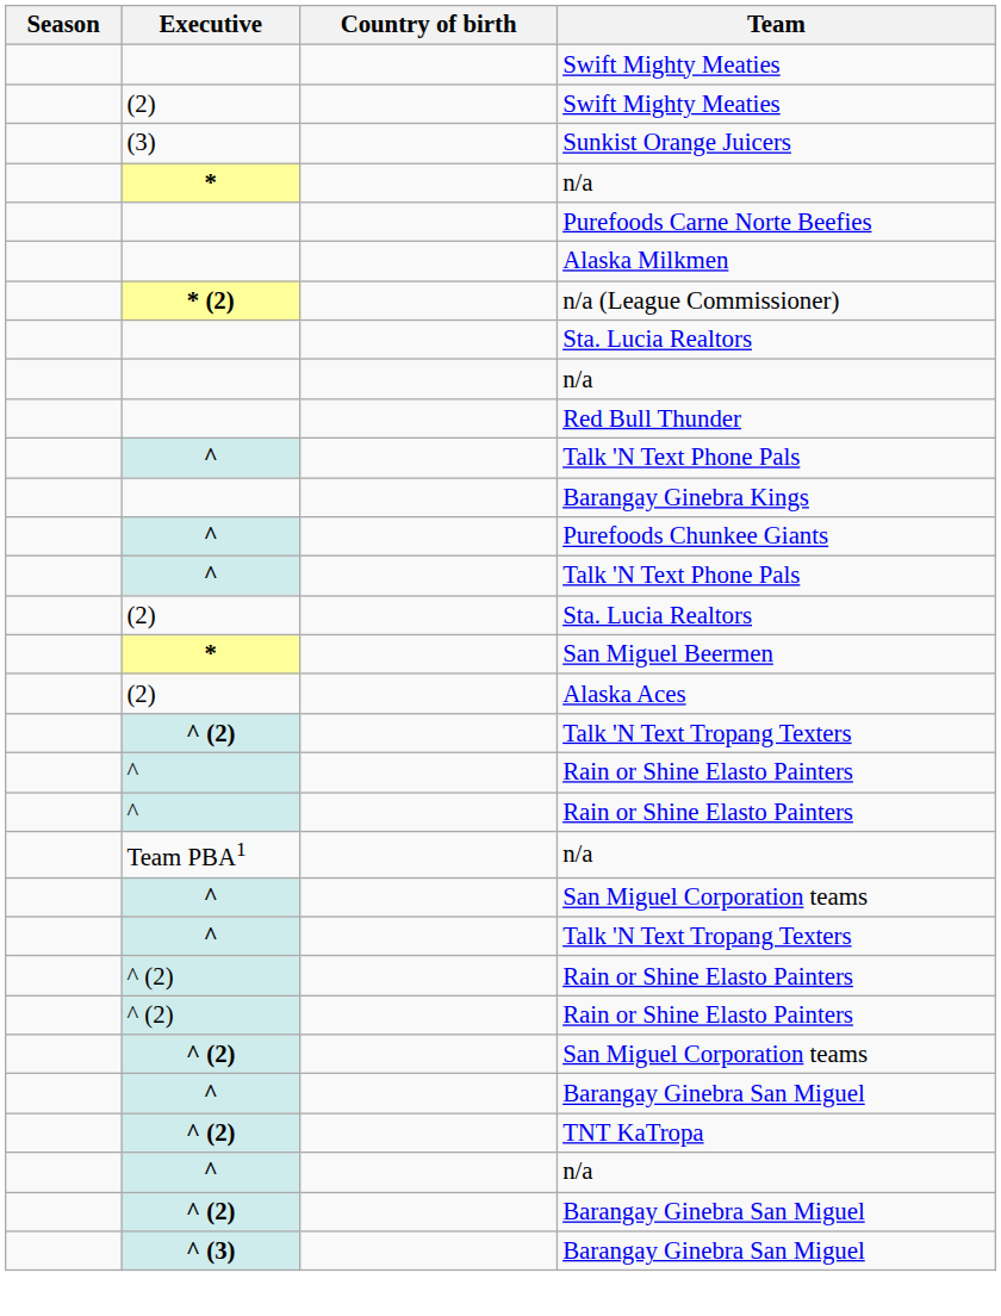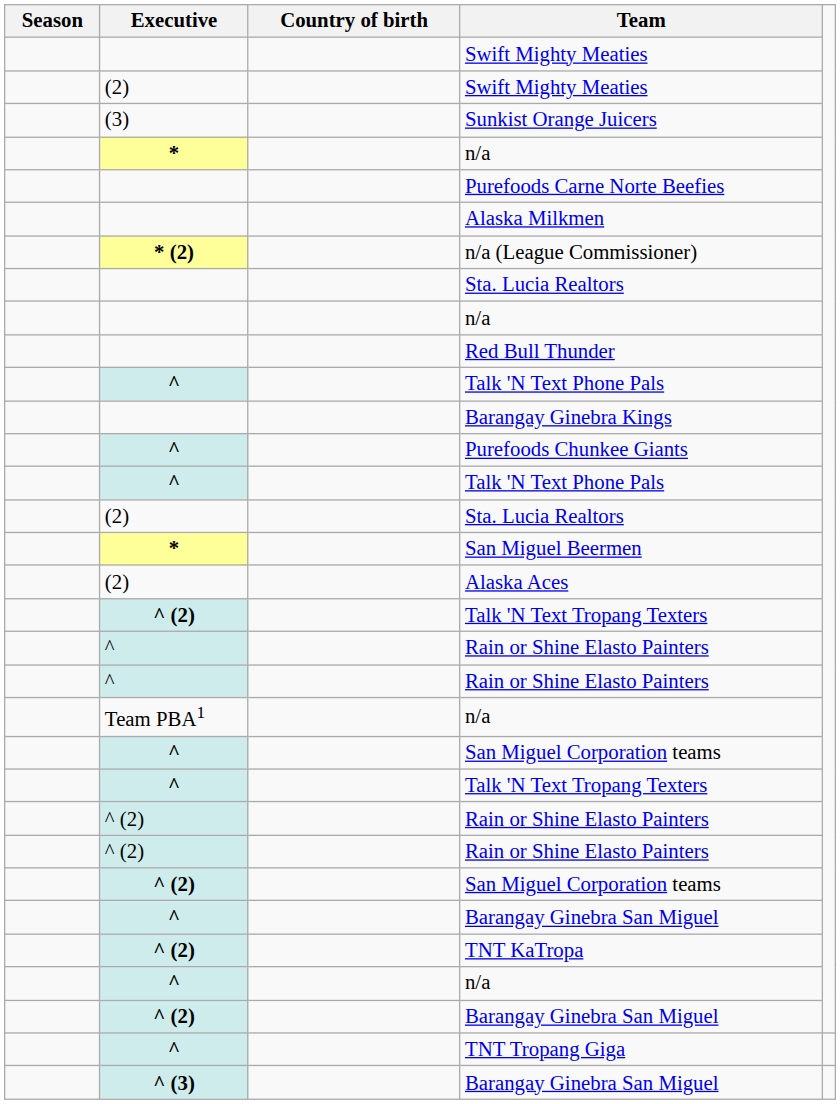+ row: ^ | TNT Tropang Giga
